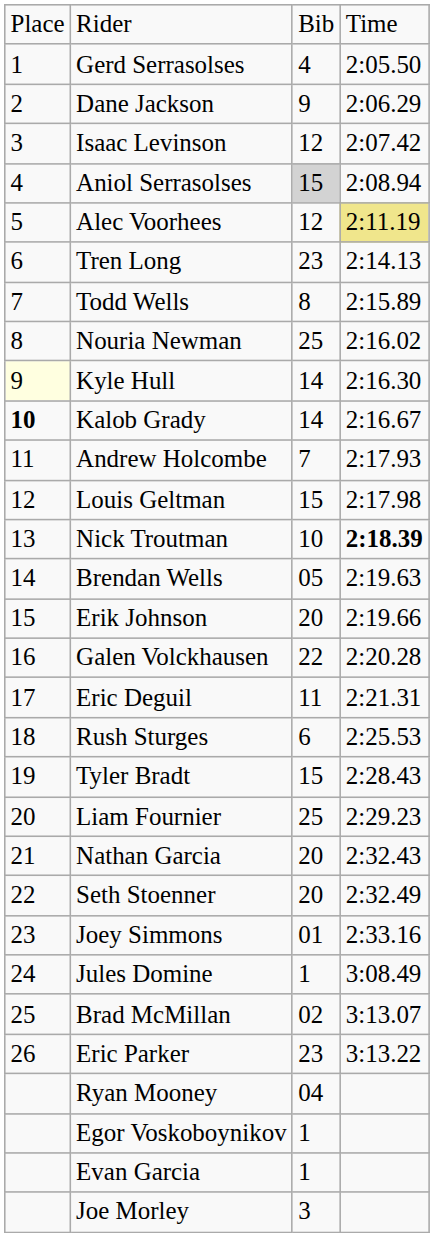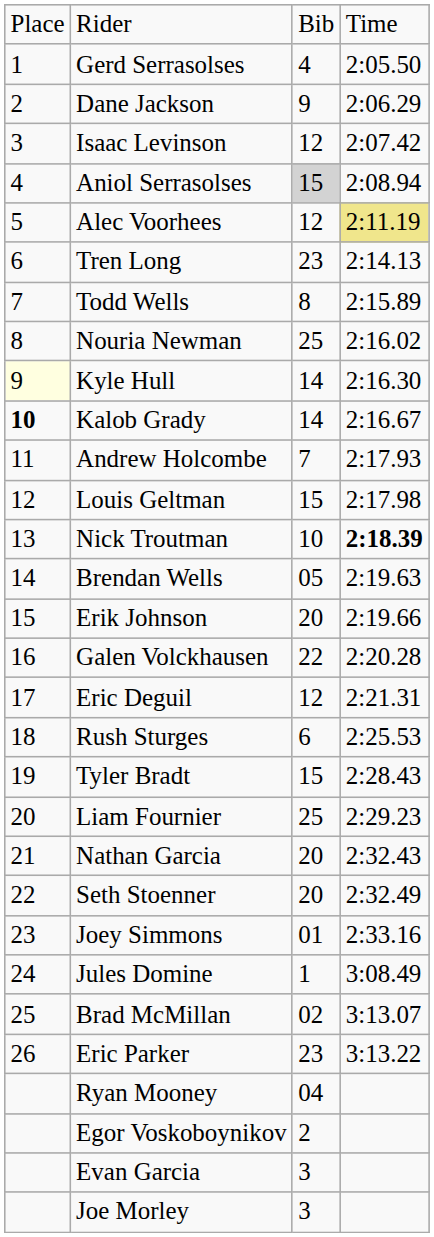Eric Deguil | column 3: 11 -> 12
Egor Voskoboynikov | column 3: 1 -> 2
Evan Garcia | column 3: 1 -> 3
